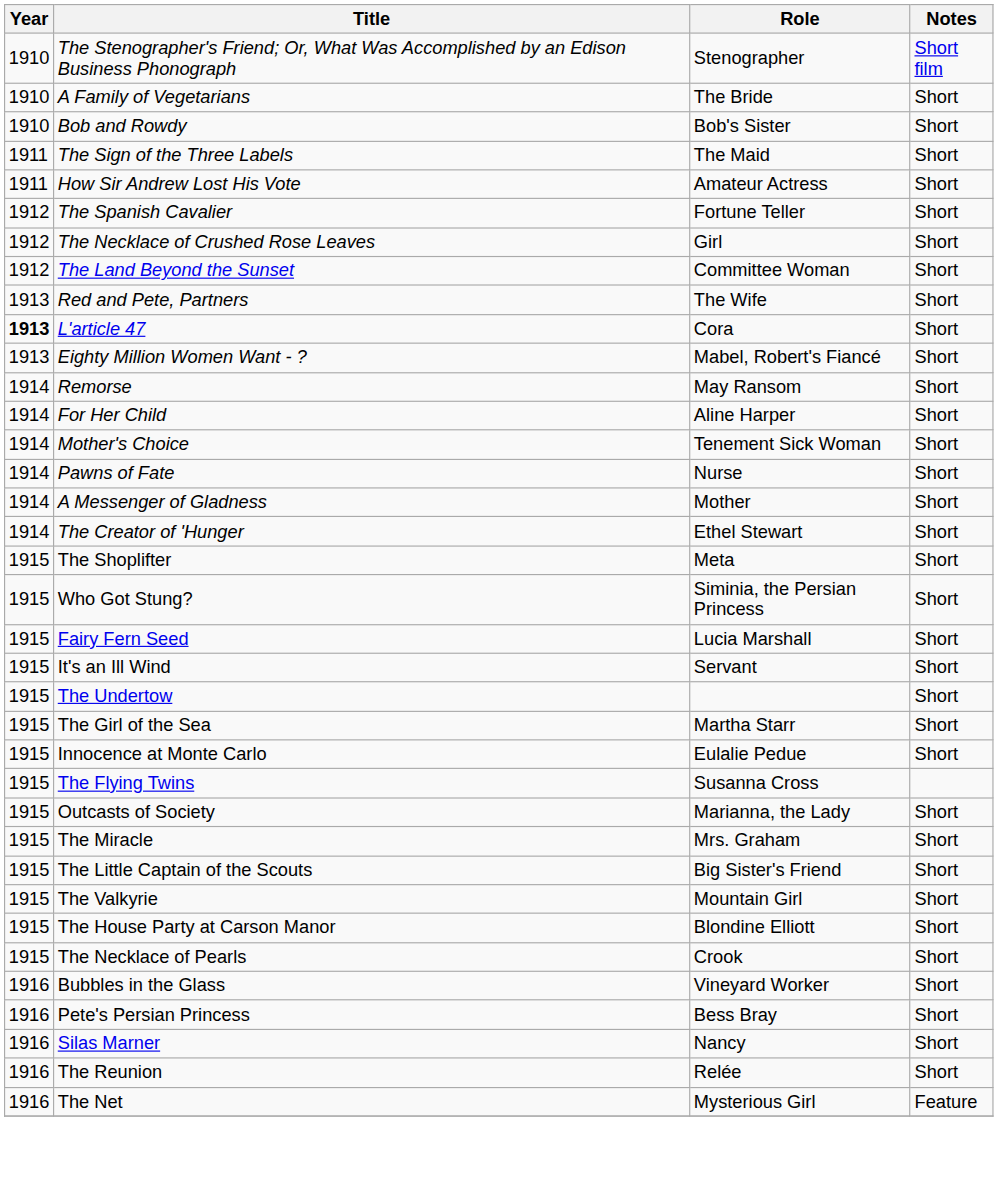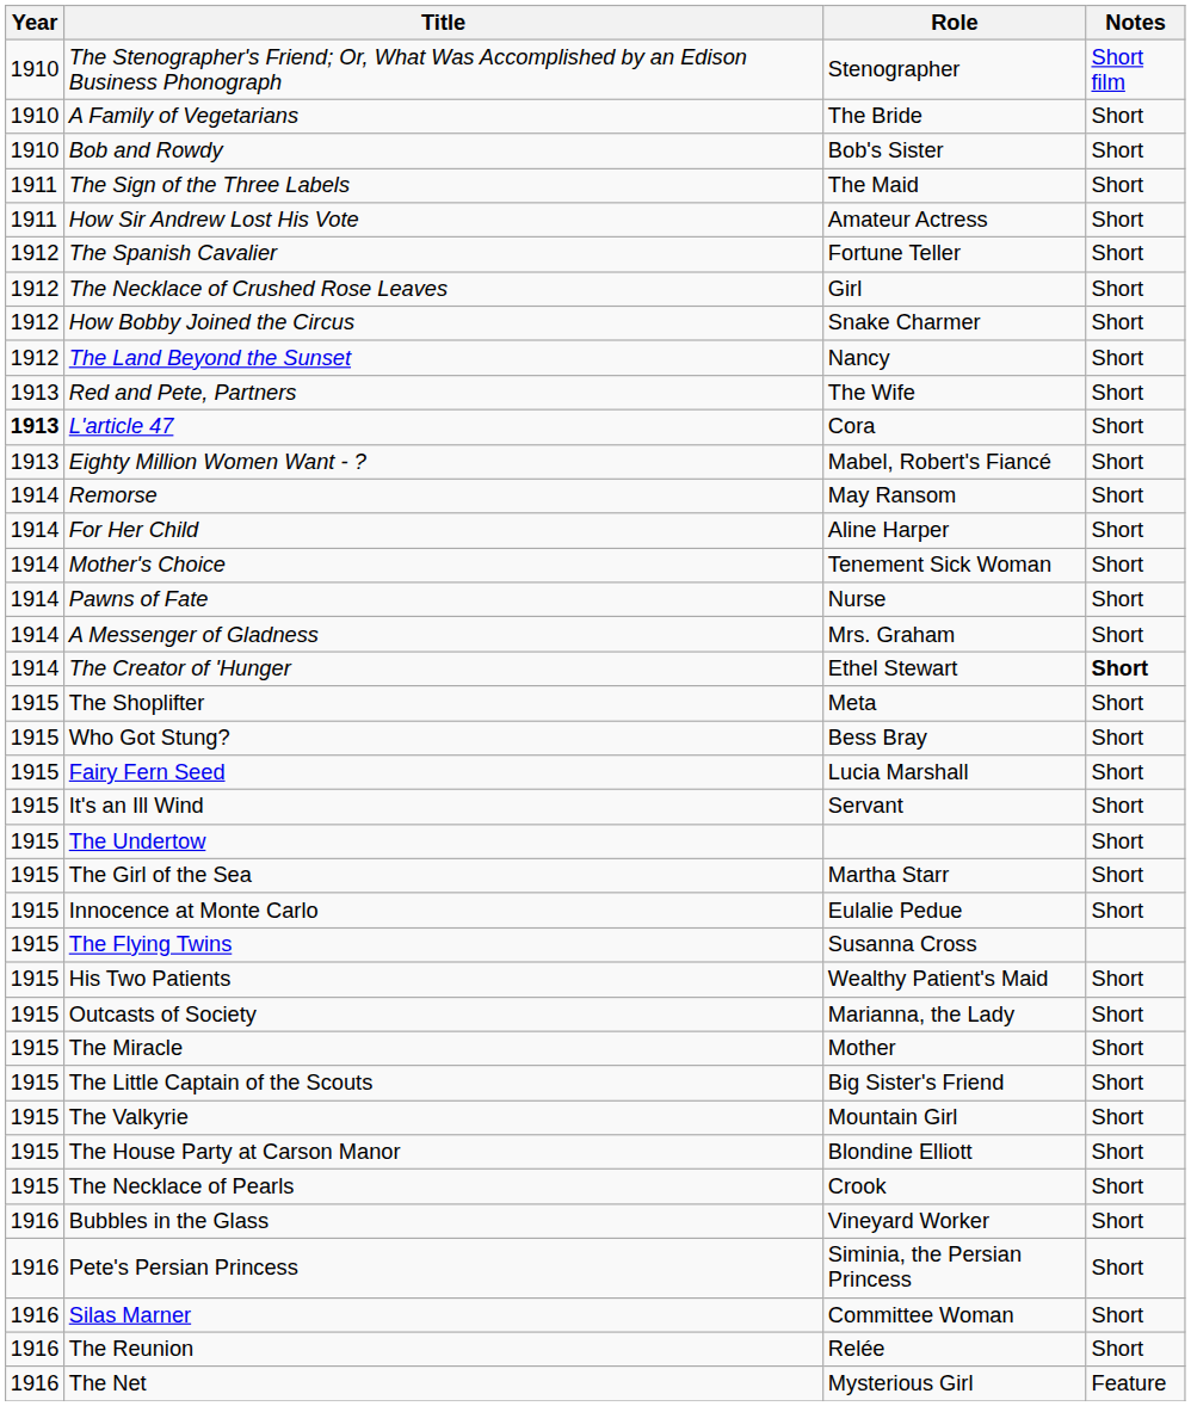+ row: 1912 | How Bobby Joined the Circus | Snake Charmer | Short
The Land Beyond the Sunset | Role: Committee Woman -> Nancy
A Messenger of Gladness | Role: Mother -> Mrs. Graham
The Creator of 'Hunger | Notes: normal -> bold
Who Got Stung? | Role: Siminia, the Persian Princess -> Bess Bray
+ row: 1915 | His Two Patients | Wealthy Patient's Maid | Short
The Miracle | Role: Mrs. Graham -> Mother
Pete's Persian Princess | Role: Bess Bray -> Siminia, the Persian Princess
Silas Marner | Role: Nancy -> Committee Woman
